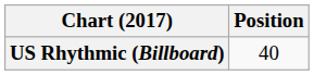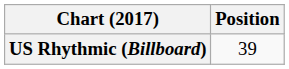US Rhythmic (Billboard) | Position: 40 -> 39
